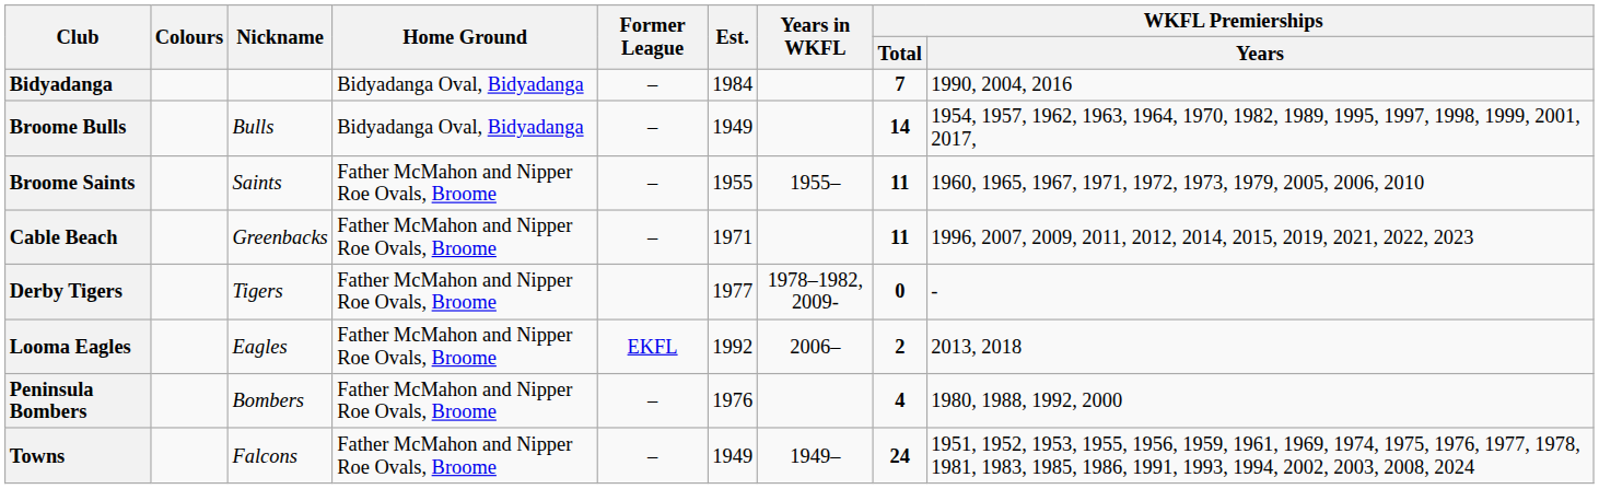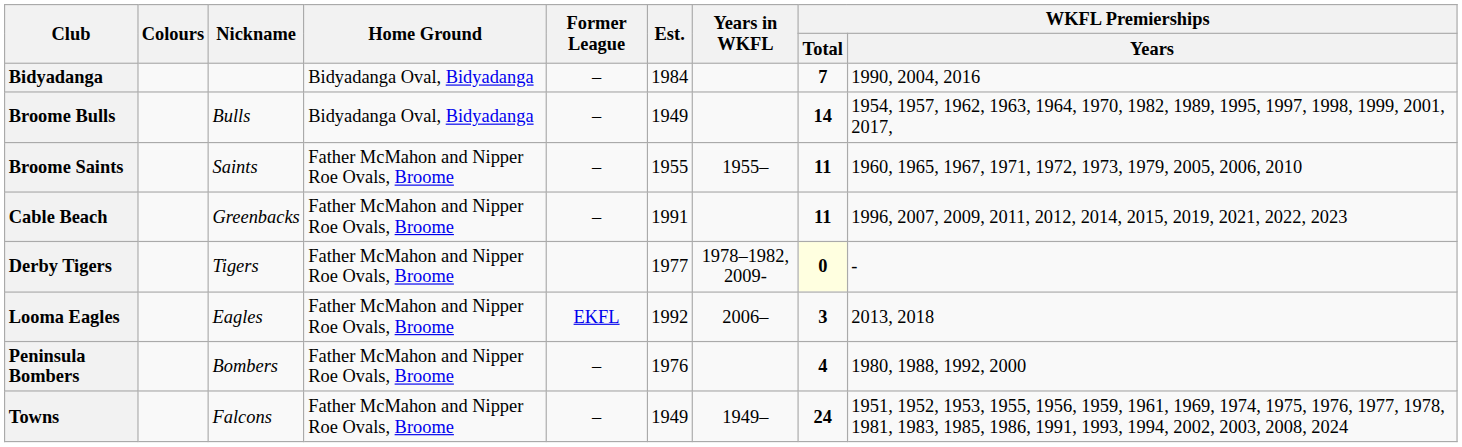Cable Beach | Est.: 1971 -> 1991
Derby Tigers | WKFL Premierships / Total: no background -> lightyellow background
Looma Eagles | WKFL Premierships / Total: 2 -> 3
